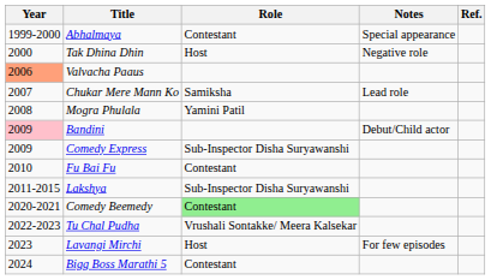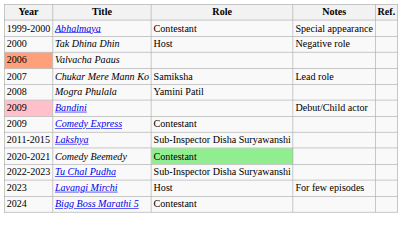Comedy Express | Role: Sub-Inspector Disha Suryawanshi -> Contestant
- row: 2010 | Fu Bai Fu | Contestant
Tu Chal Pudha | Role: Vrushali Sontakke/ Meera Kalsekar -> Sub-Inspector Disha Suryawanshi
